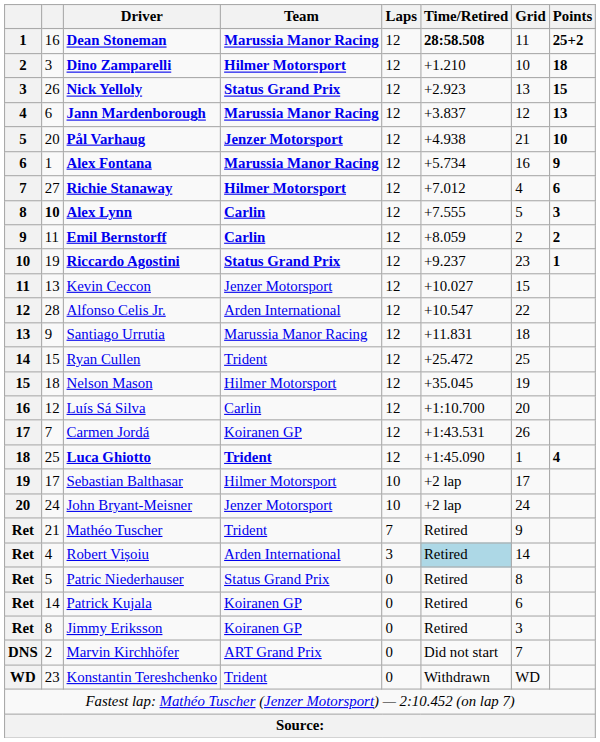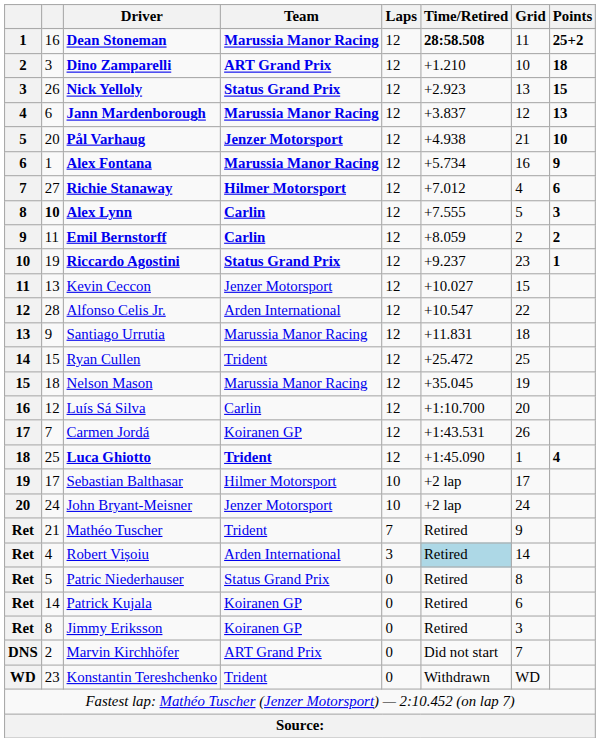Dino Zamparelli | Team: Hilmer Motorsport -> ART Grand Prix
Nelson Mason | Team: Hilmer Motorsport -> Marussia Manor Racing
